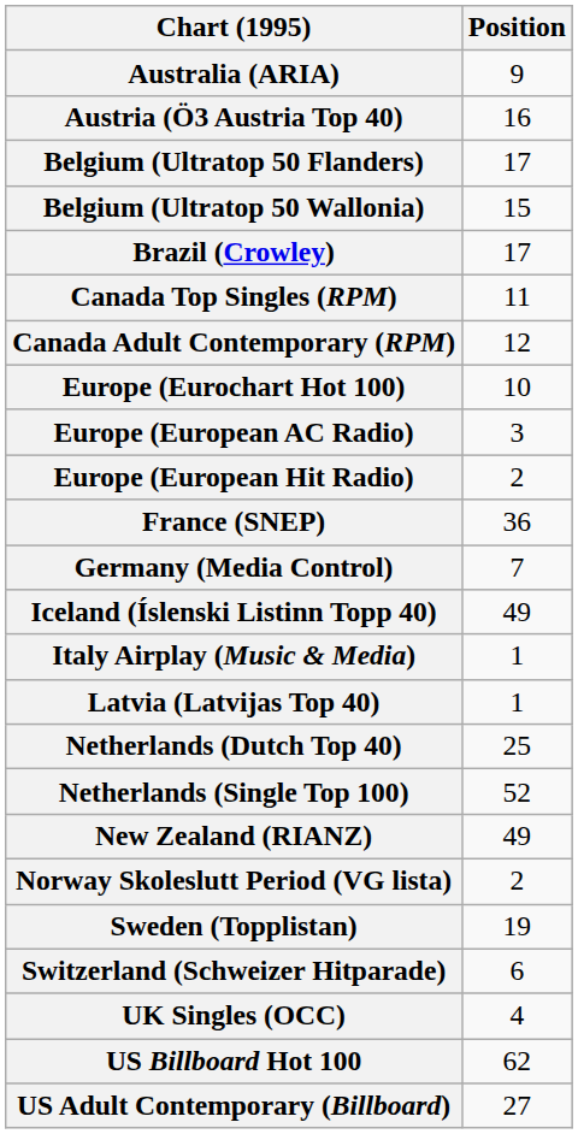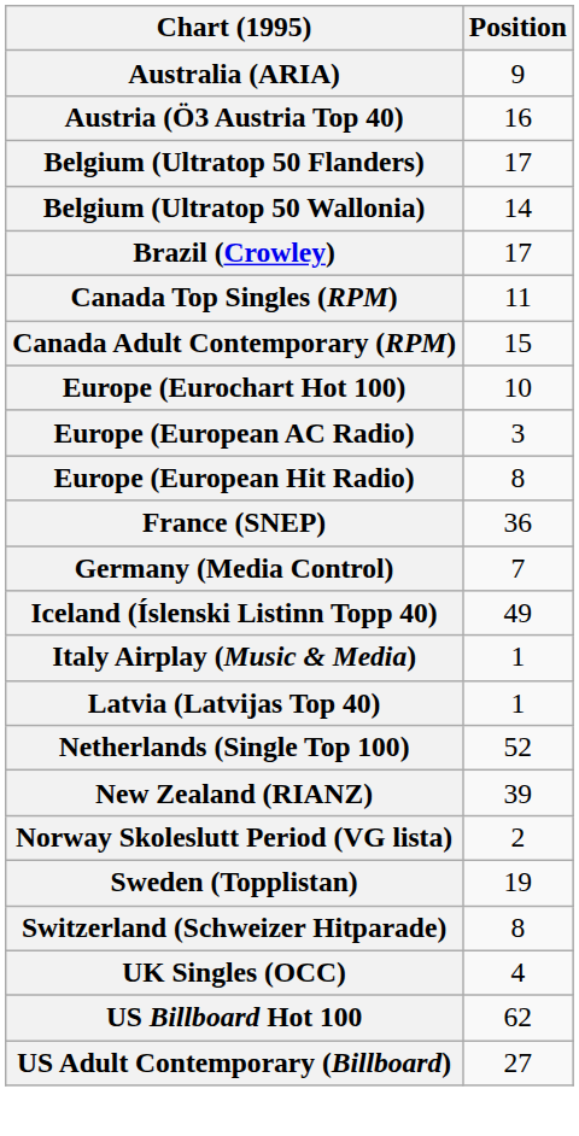Belgium (Ultratop 50 Wallonia) | Position: 15 -> 14
Canada Adult Contemporary (RPM) | Position: 12 -> 15
Europe (European Hit Radio) | Position: 2 -> 8
- row: Netherlands (Dutch Top 40) | 25
New Zealand (RIANZ) | Position: 49 -> 39
Switzerland (Schweizer Hitparade) | Position: 6 -> 8
